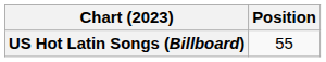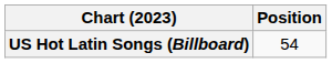US Hot Latin Songs (Billboard) | Position: 55 -> 54
